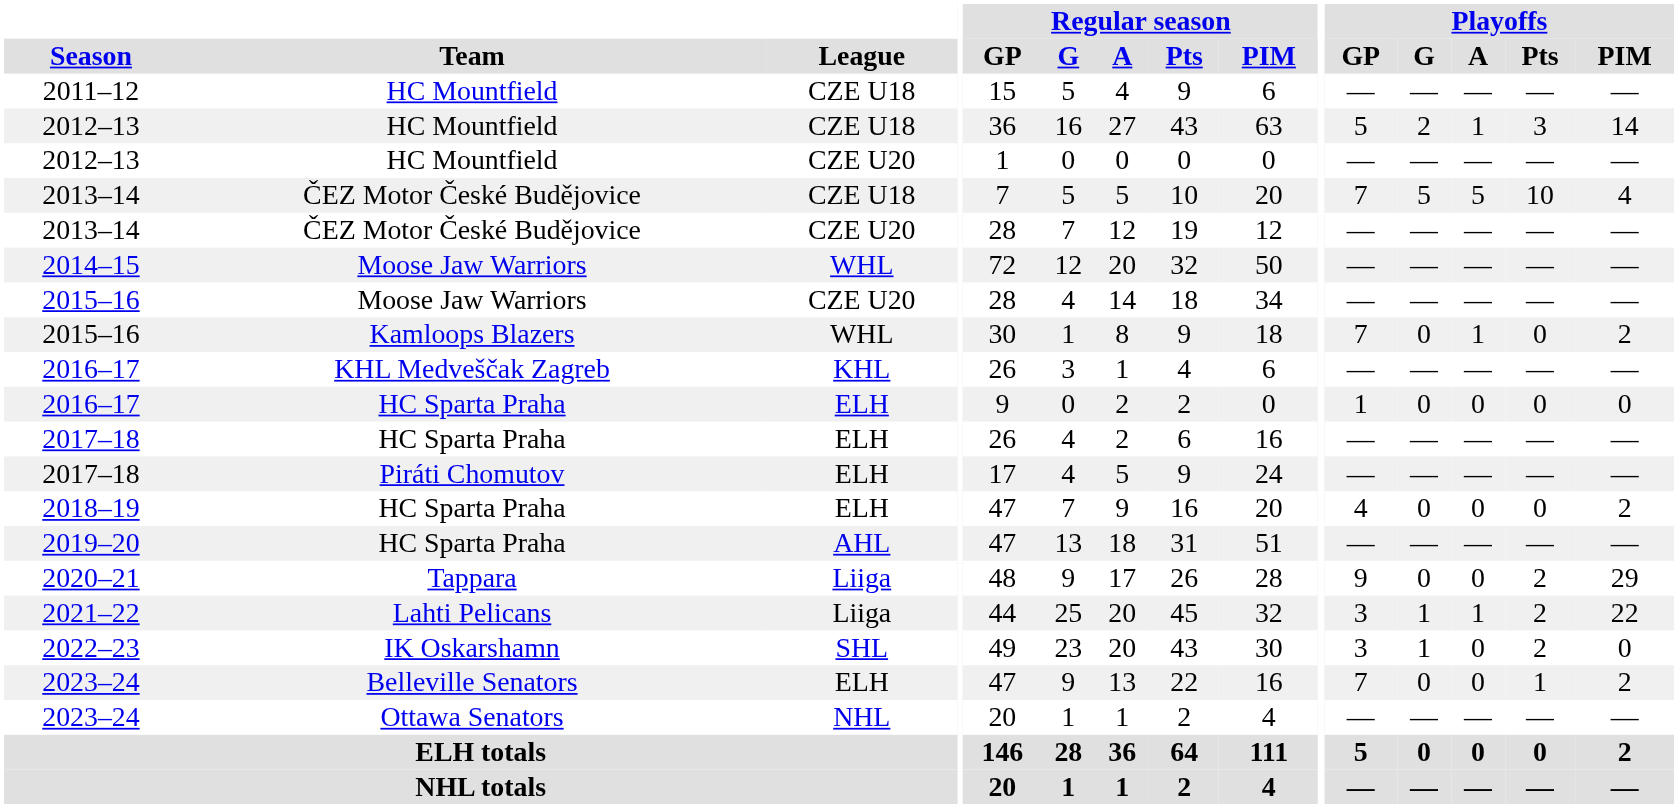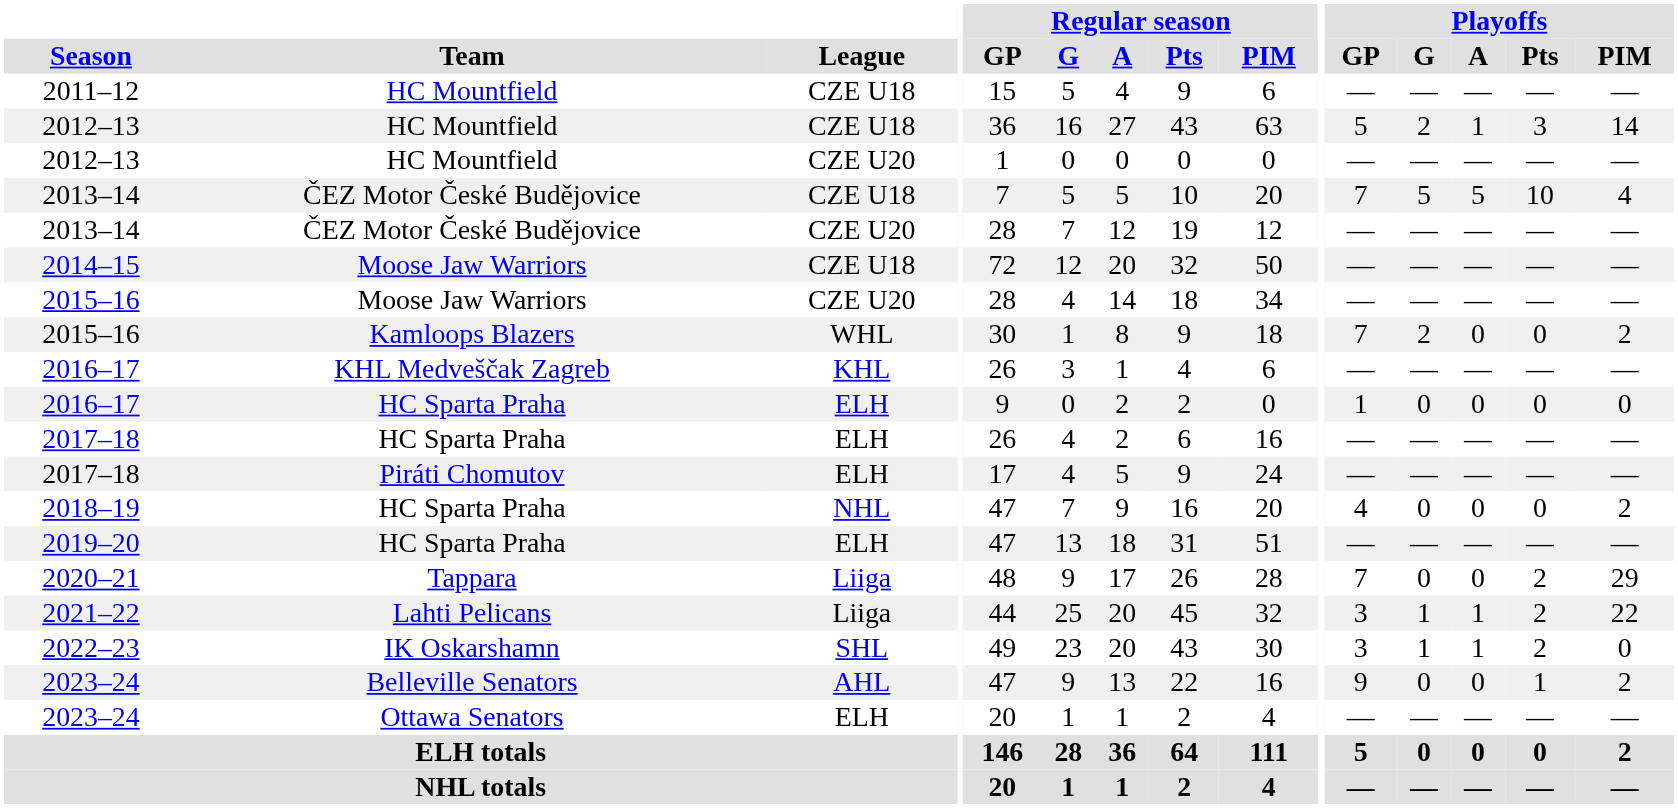2014–15 | League: WHL -> CZE U18
2015–16 / Kamloops Blazers | Playoffs / G: 0 -> 2
2015–16 / Kamloops Blazers | Playoffs / A: 1 -> 0
2018–19 | League: ELH -> NHL
2019–20 | League: AHL -> ELH
2020–21 | Playoffs / GP: 9 -> 7
2022–23 | Playoffs / A: 0 -> 1
2023–24 / Belleville Senators | League: ELH -> AHL
2023–24 / Belleville Senators | Playoffs / GP: 7 -> 9
2023–24 / Ottawa Senators | League: NHL -> ELH
